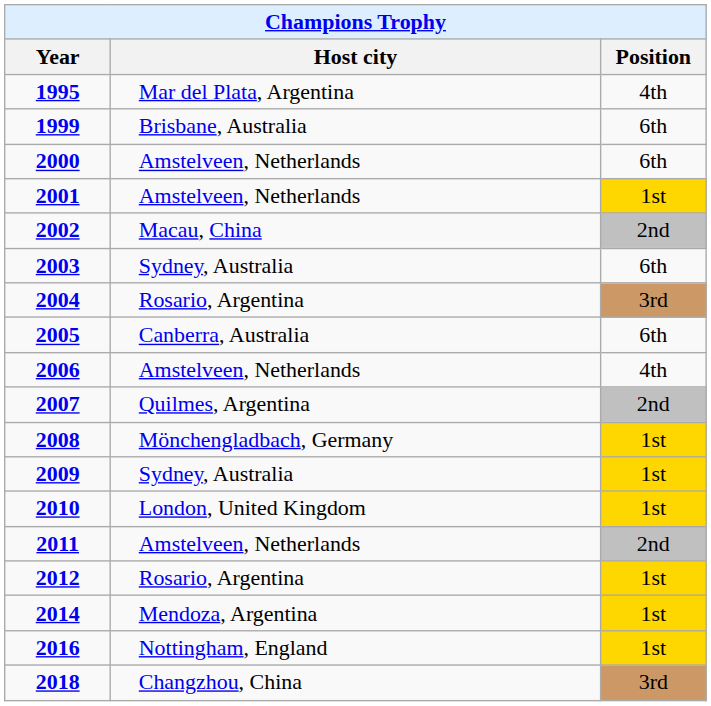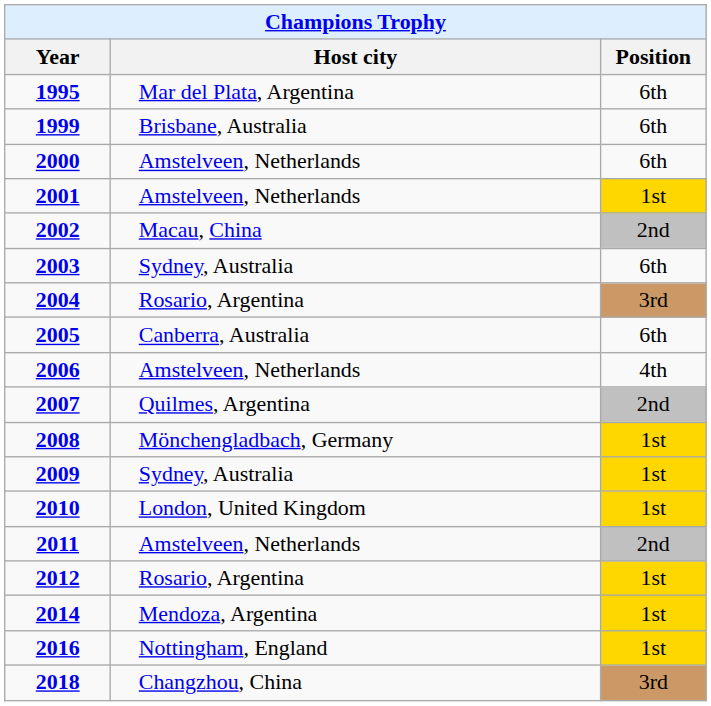1995 | Position: 4th -> 6th
